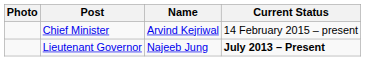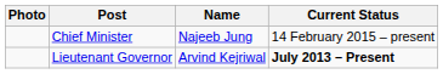Chief Minister | Name: Arvind Kejriwal -> Najeeb Jung
Lieutenant Governor | Name: Najeeb Jung -> Arvind Kejriwal
